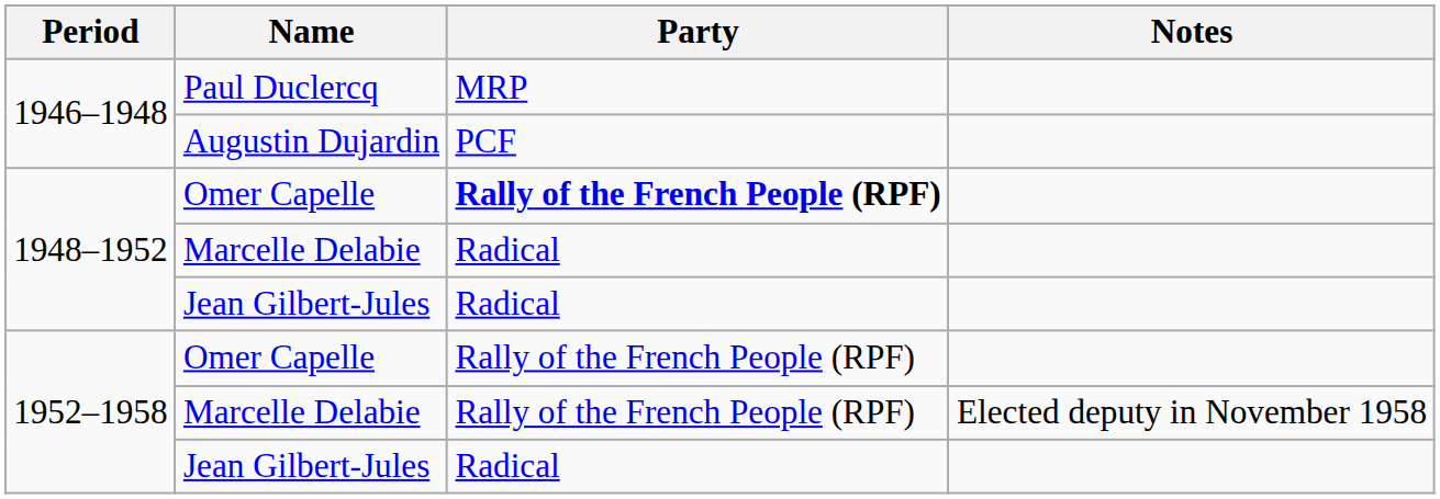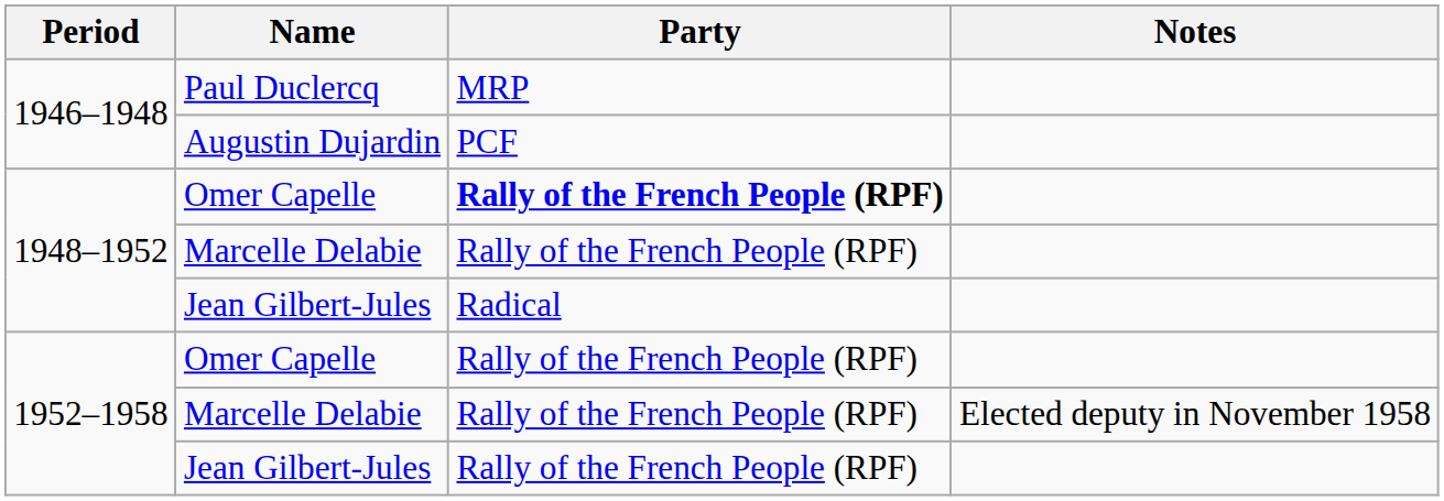1948–1952 / Marcelle Delabie | Party: Radical -> Rally of the French People (RPF)
1952–1958 / Jean Gilbert-Jules | Party: Radical -> Rally of the French People (RPF)
